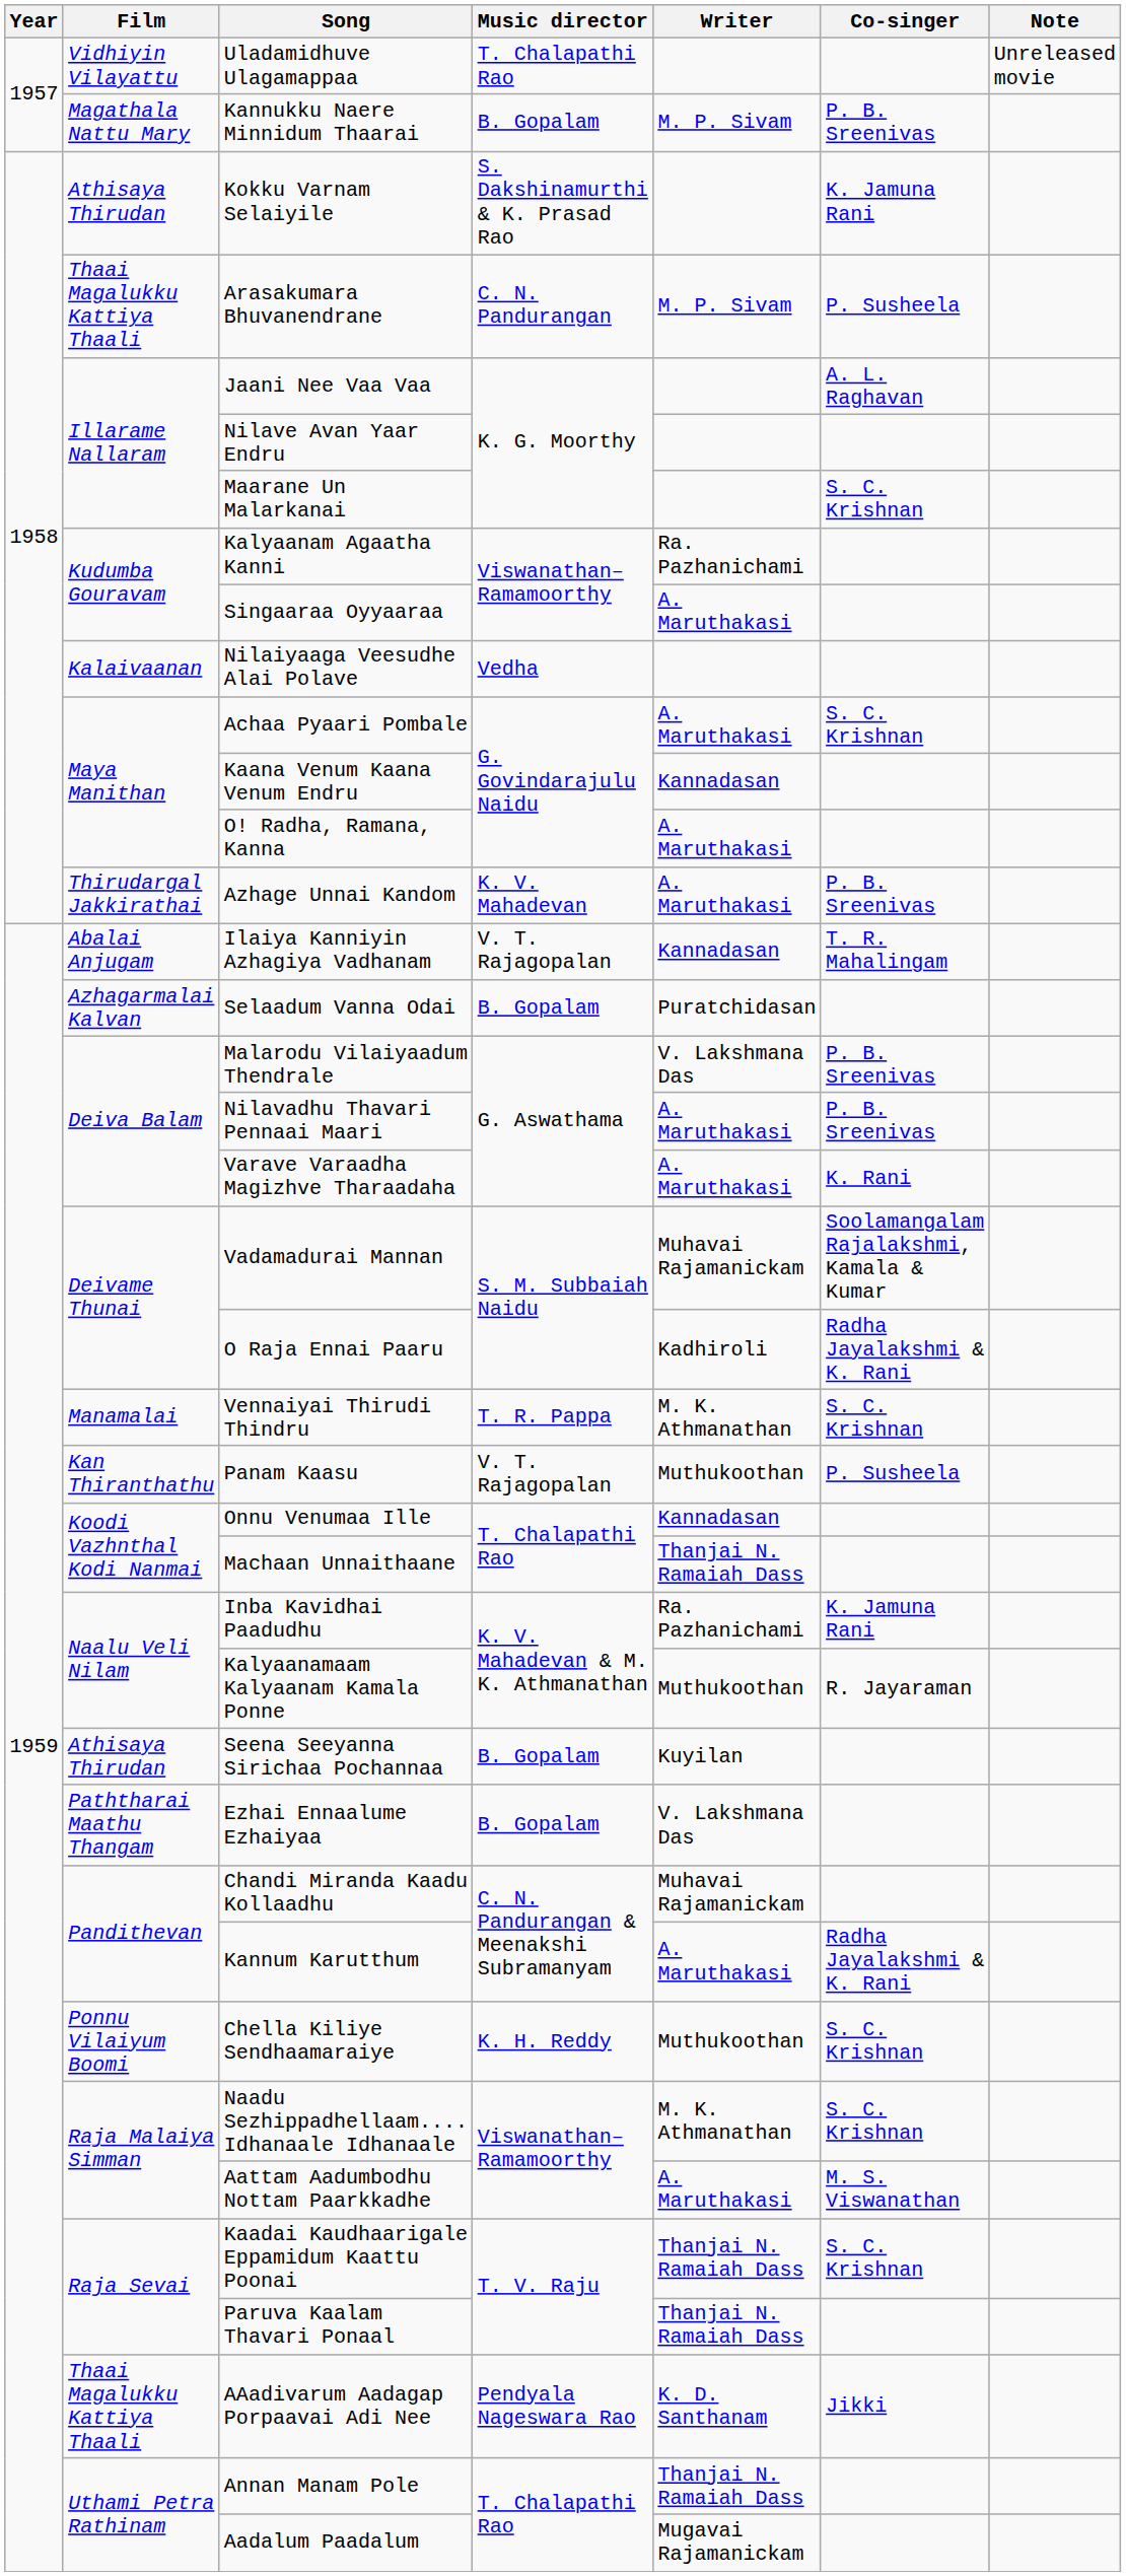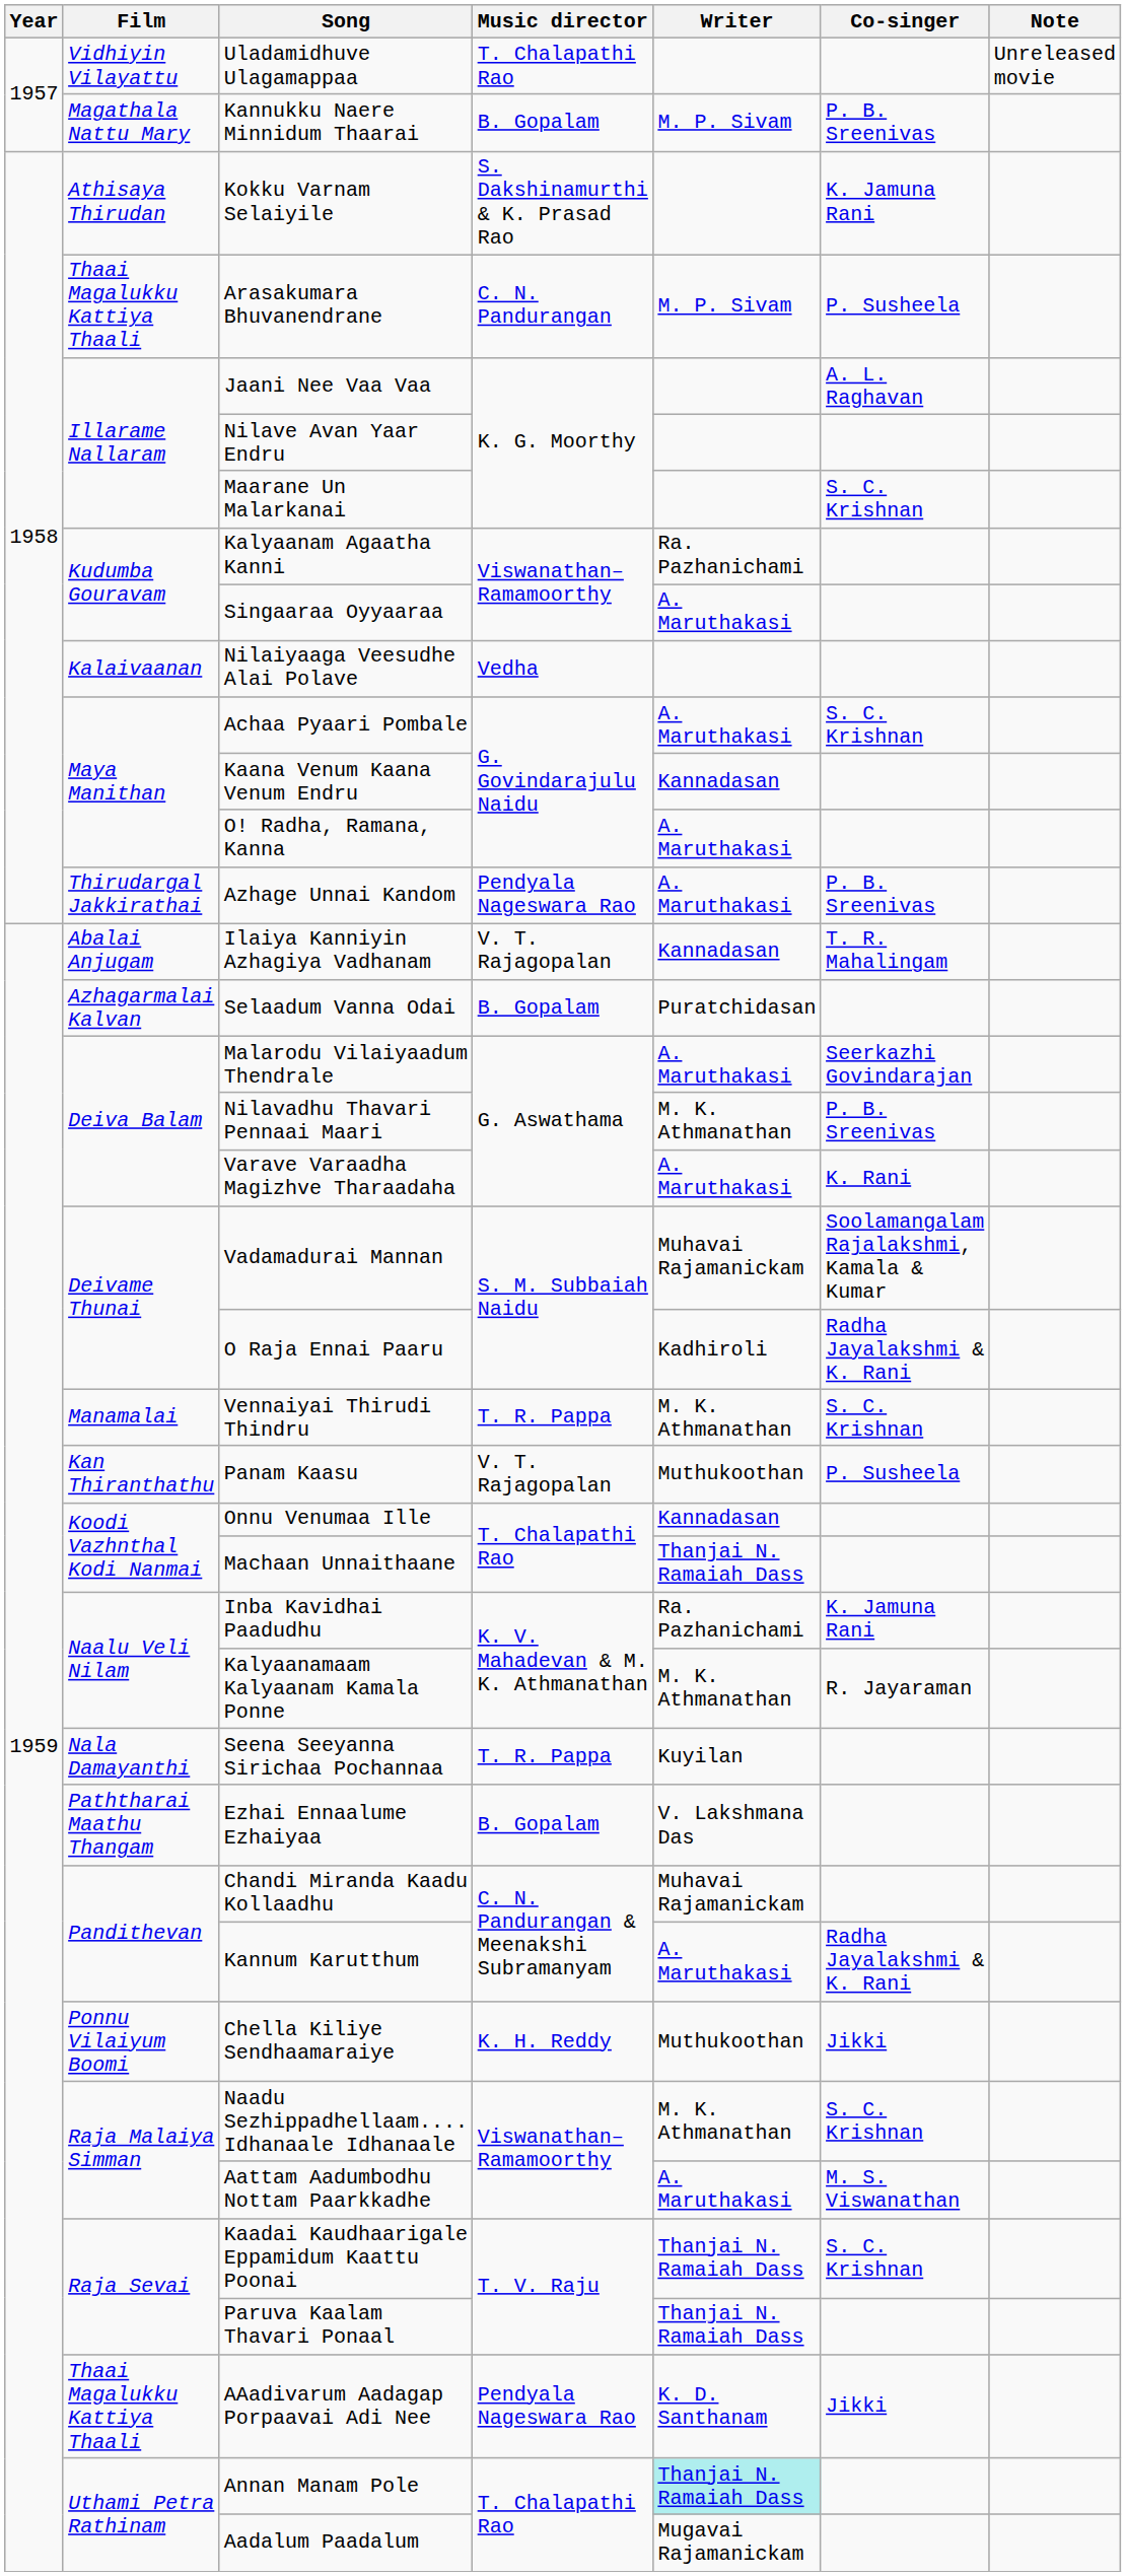Azhage Unnai Kandom | Music director: K. V. Mahadevan -> Pendyala Nageswara Rao
Malarodu Vilaiyaadum Thendrale | Writer: V. Lakshmana Das -> A. Maruthakasi
Malarodu Vilaiyaadum Thendrale | Co-singer: P. B. Sreenivas -> Seerkazhi Govindarajan
Nilavadhu Thavari Pennaai Maari | Writer: A. Maruthakasi -> M. K. Athmanathan
Kalyaanamaam Kalyaanam Kamala Ponne | Writer: Muthukoothan -> M. K. Athmanathan
Seena Seeyanna Sirichaa Pochannaa | Film: Athisaya Thirudan -> Nala Damayanthi
Seena Seeyanna Sirichaa Pochannaa | Music director: B. Gopalam -> T. R. Pappa
Chella Kiliye Sendhaamaraiye | Co-singer: S. C. Krishnan -> Jikki
Annan Manam Pole | Writer: no background -> paleturquoise background
